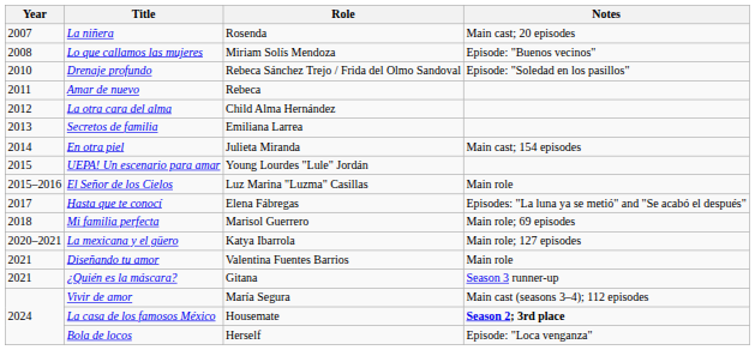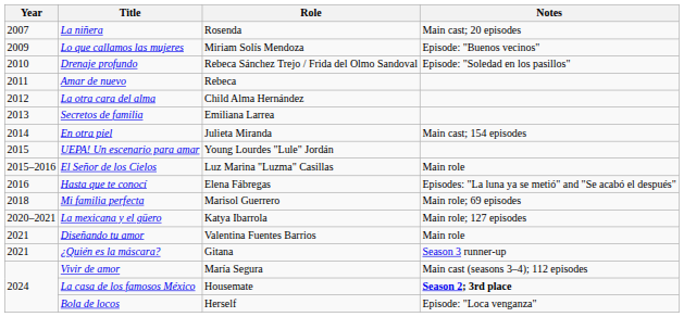Lo que callamos las mujeres | Year: 2008 -> 2009
Hasta que te conocí | Year: 2017 -> 2016
